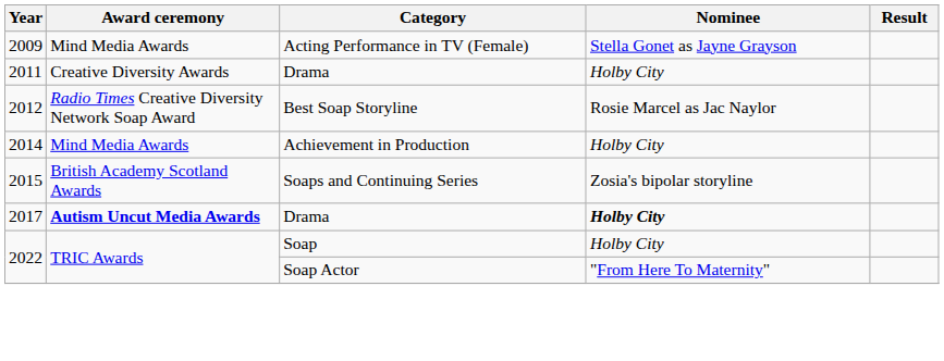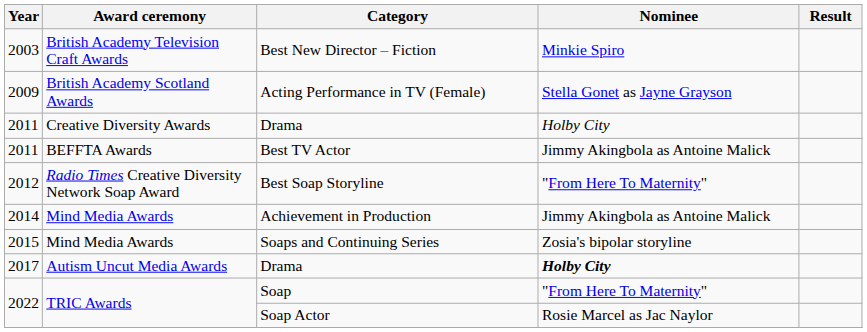+ row: 2003 | British Academy Television Craft Awards | Best New Director – Fiction | Minkie Spiro
Acting Performance in TV (Female) | Award ceremony: Mind Media Awards -> British Academy Scotland Awards
+ row: 2011 | BEFFTA Awards | Best TV Actor | Jimmy Akingbola as Antoine Malick
Best Soap Storyline | Nominee: Rosie Marcel as Jac Naylor -> "From Here To Maternity"
Achievement in Production | Nominee: Holby City -> Jimmy Akingbola as Antoine Malick
Soaps and Continuing Series | Award ceremony: British Academy Scotland Awards -> Mind Media Awards
2017 / Drama | Award ceremony: bold -> normal
Soap | Nominee: Holby City -> "From Here To Maternity"
Soap Actor | Nominee: "From Here To Maternity" -> Rosie Marcel as Jac Naylor
